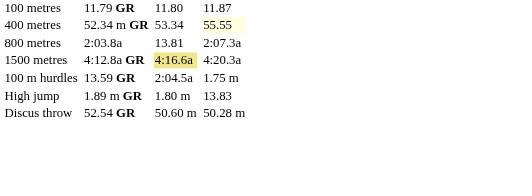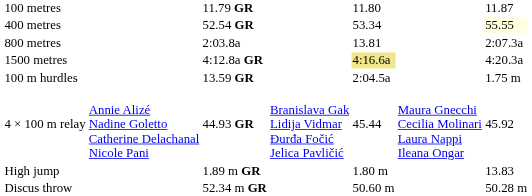400 metres | column 3: 52.34 m GR -> 52.54 GR
+ row: 4 × 100 m relay | Annie Alizé Nadine Goletto Catherine Delachanal Nicole Pani | 44.93 GR | Branislava Gak Lidija Vidmar Đurđa Fočić Jelica Pavličić | 45.44 | Maura Gnecchi Cecilia Molinari Laura Nappi Ileana Ongar | 45.92
Discus throw | column 3: 52.54 GR -> 52.34 m GR
